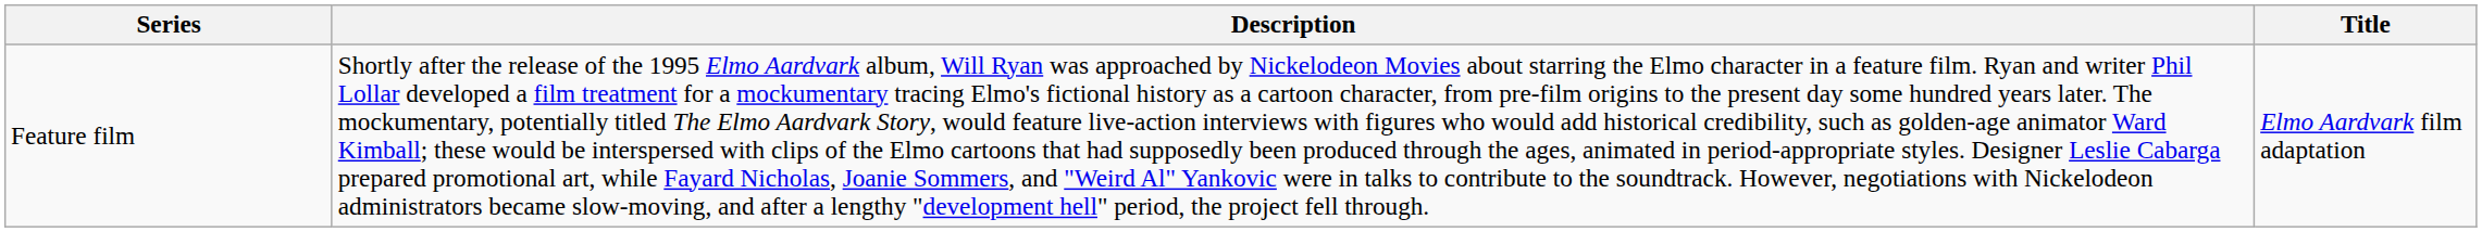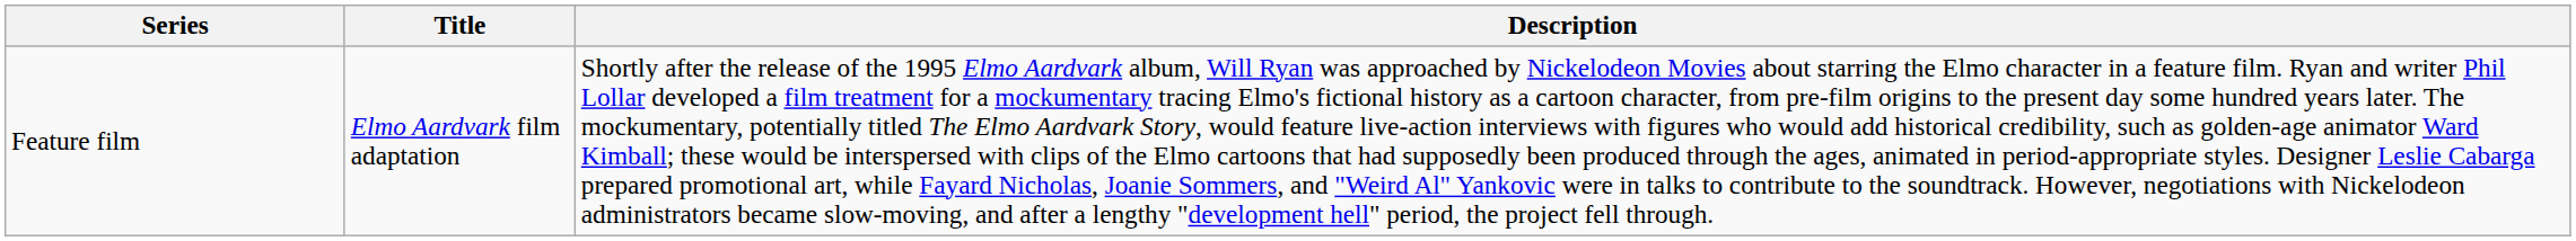columns swapped: Title <-> Description
